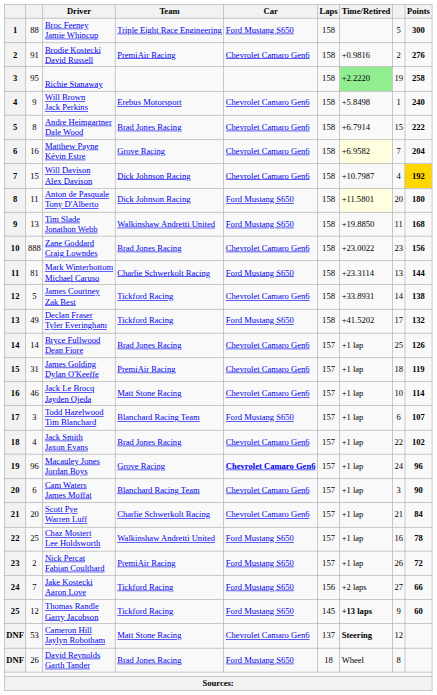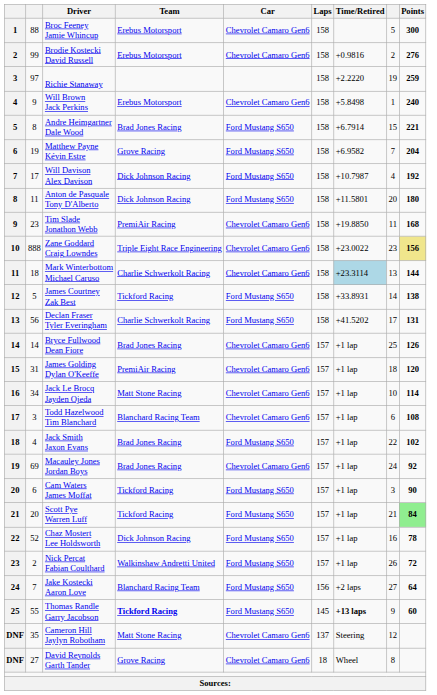Broc Feeney Jamie Whincup | Team: Triple Eight Race Engineering -> Erebus Motorsport
Broc Feeney Jamie Whincup | Car: Ford Mustang S650 -> Chevrolet Camaro Gen6
Brodie Kostecki David Russell | column 2: 91 -> 99
Brodie Kostecki David Russell | Team: PremiAir Racing -> Erebus Motorsport
Richie Stanaway | column 2: 95 -> 97
Richie Stanaway | Time/Retired: lightgreen background -> no background
Richie Stanaway | Points: 258 -> 259
Andre Heimgartner Dale Wood | Car: Chevrolet Camaro Gen6 -> Ford Mustang S650
Andre Heimgartner Dale Wood | Points: 222 -> 221
Matthew Payne Kévin Estre | column 2: 16 -> 19
Matthew Payne Kévin Estre | Car: Chevrolet Camaro Gen6 -> Ford Mustang S650
Matthew Payne Kévin Estre | Time/Retired: lightyellow background -> no background
Will Davison Alex Davison | column 2: 15 -> 17
Will Davison Alex Davison | Car: Chevrolet Camaro Gen6 -> Ford Mustang S650
Will Davison Alex Davison | Points: gold background -> no background
Anton de Pasquale Tony D'Alberto | Time/Retired: lightyellow background -> no background
Tim Slade Jonathon Webb | column 2: 13 -> 23
Tim Slade Jonathon Webb | Team: Walkinshaw Andretti United -> PremiAir Racing
Tim Slade Jonathon Webb | Car: Ford Mustang S650 -> Chevrolet Camaro Gen6
Zane Goddard Craig Lowndes | Team: Brad Jones Racing -> Triple Eight Race Engineering
Zane Goddard Craig Lowndes | Points: no background -> khaki background
Mark Winterbottom Michael Caruso | column 2: 81 -> 18
Mark Winterbottom Michael Caruso | Car: Ford Mustang S650 -> Chevrolet Camaro Gen6
Mark Winterbottom Michael Caruso | Time/Retired: no background -> lightblue background
James Courtney Zak Best | Car: Chevrolet Camaro Gen6 -> Ford Mustang S650
Declan Fraser Tyler Everingham | column 2: 49 -> 56
Declan Fraser Tyler Everingham | Team: Tickford Racing -> Charlie Schwerkolt Racing
Declan Fraser Tyler Everingham | Points: 132 -> 131
James Golding Dylan O'Keeffe | Points: 119 -> 120
Jack Le Brocq Jayden Ojeda | column 2: 46 -> 34
Todd Hazelwood Tim Blanchard | Car: Ford Mustang S650 -> Chevrolet Camaro Gen6
Todd Hazelwood Tim Blanchard | Points: 107 -> 108
Jack Smith Jaxon Evans | Car: Chevrolet Camaro Gen6 -> Ford Mustang S650
Macauley Jones Jordan Boys | column 2: 96 -> 69
Macauley Jones Jordan Boys | Team: Grove Racing -> Brad Jones Racing
Macauley Jones Jordan Boys | Car: bold -> normal
Macauley Jones Jordan Boys | Points: 96 -> 92
Cam Waters James Moffat | Team: Blanchard Racing Team -> Tickford Racing
Cam Waters James Moffat | Car: Chevrolet Camaro Gen6 -> Ford Mustang S650
Scott Pye Warren Luff | Team: Charlie Schwerkolt Racing -> Tickford Racing
Scott Pye Warren Luff | Car: Chevrolet Camaro Gen6 -> Ford Mustang S650
Scott Pye Warren Luff | Points: no background -> lightgreen background
Chaz Mostert Lee Holdsworth | column 2: 25 -> 52
Chaz Mostert Lee Holdsworth | Team: Walkinshaw Andretti United -> Dick Johnson Racing
Nick Percat Fabian Coulthard | Team: PremiAir Racing -> Walkinshaw Andretti United
Jake Kostecki Aaron Love | Team: Tickford Racing -> Blanchard Racing Team
Jake Kostecki Aaron Love | Points: 66 -> 64
Thomas Randle Garry Jacobson | column 2: 12 -> 55
Thomas Randle Garry Jacobson | Team: normal -> bold
Cameron Hill Jaylyn Robotham | column 2: 53 -> 35
Cameron Hill Jaylyn Robotham | Time/Retired: bold -> normal
David Reynolds Garth Tander | column 2: 26 -> 27
David Reynolds Garth Tander | Team: Brad Jones Racing -> Grove Racing
David Reynolds Garth Tander | Car: Ford Mustang S650 -> Chevrolet Camaro Gen6
